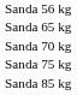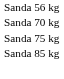- row: Sanda 65 kg
